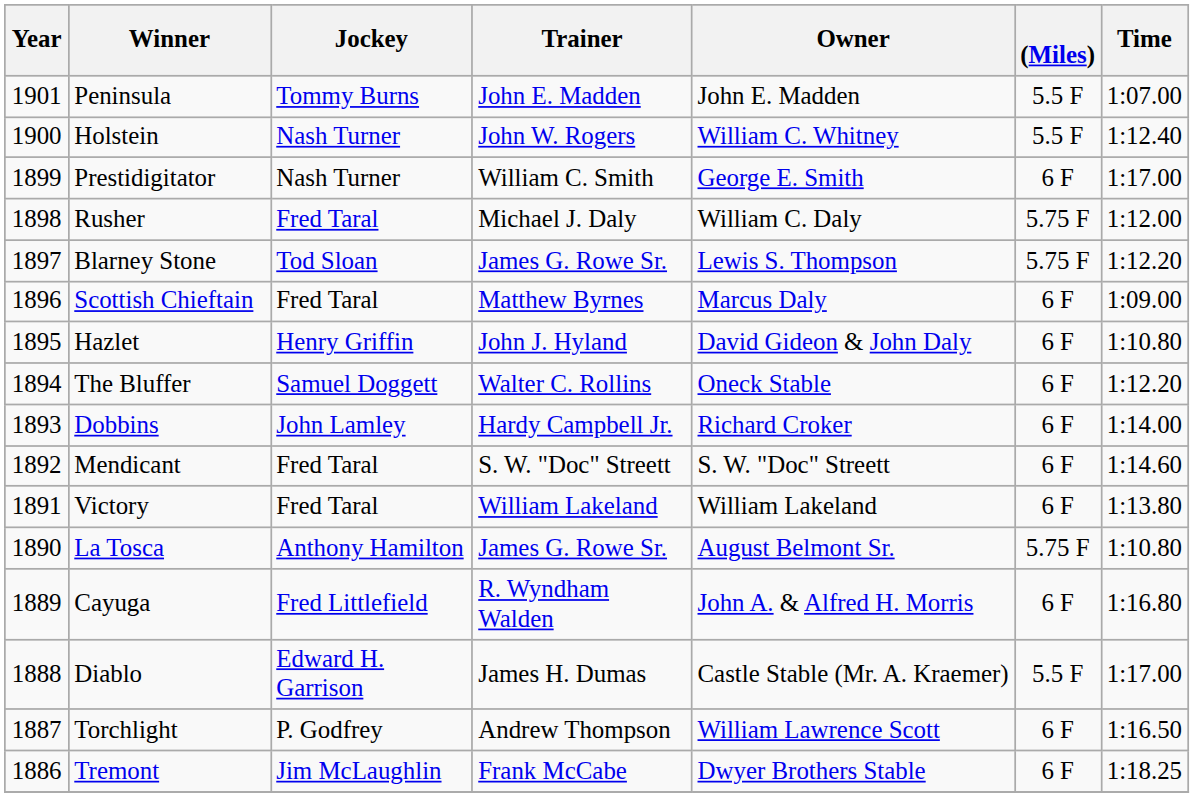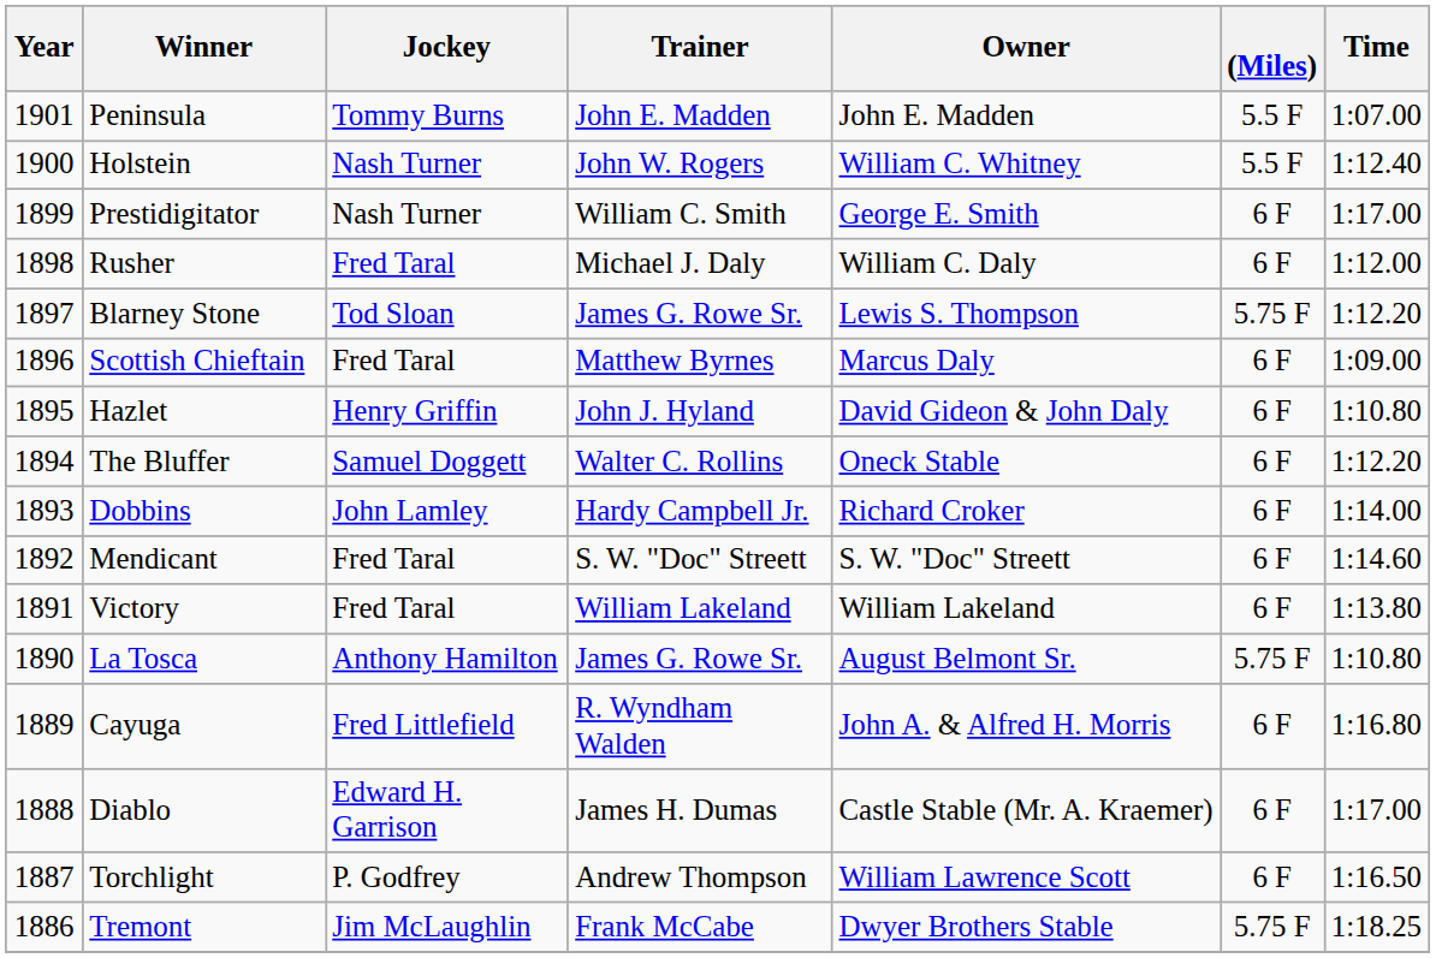Rusher | (Miles): 5.75 F -> 6 F
Diablo | (Miles): 5.5 F -> 6 F
Tremont | (Miles): 6 F -> 5.75 F
